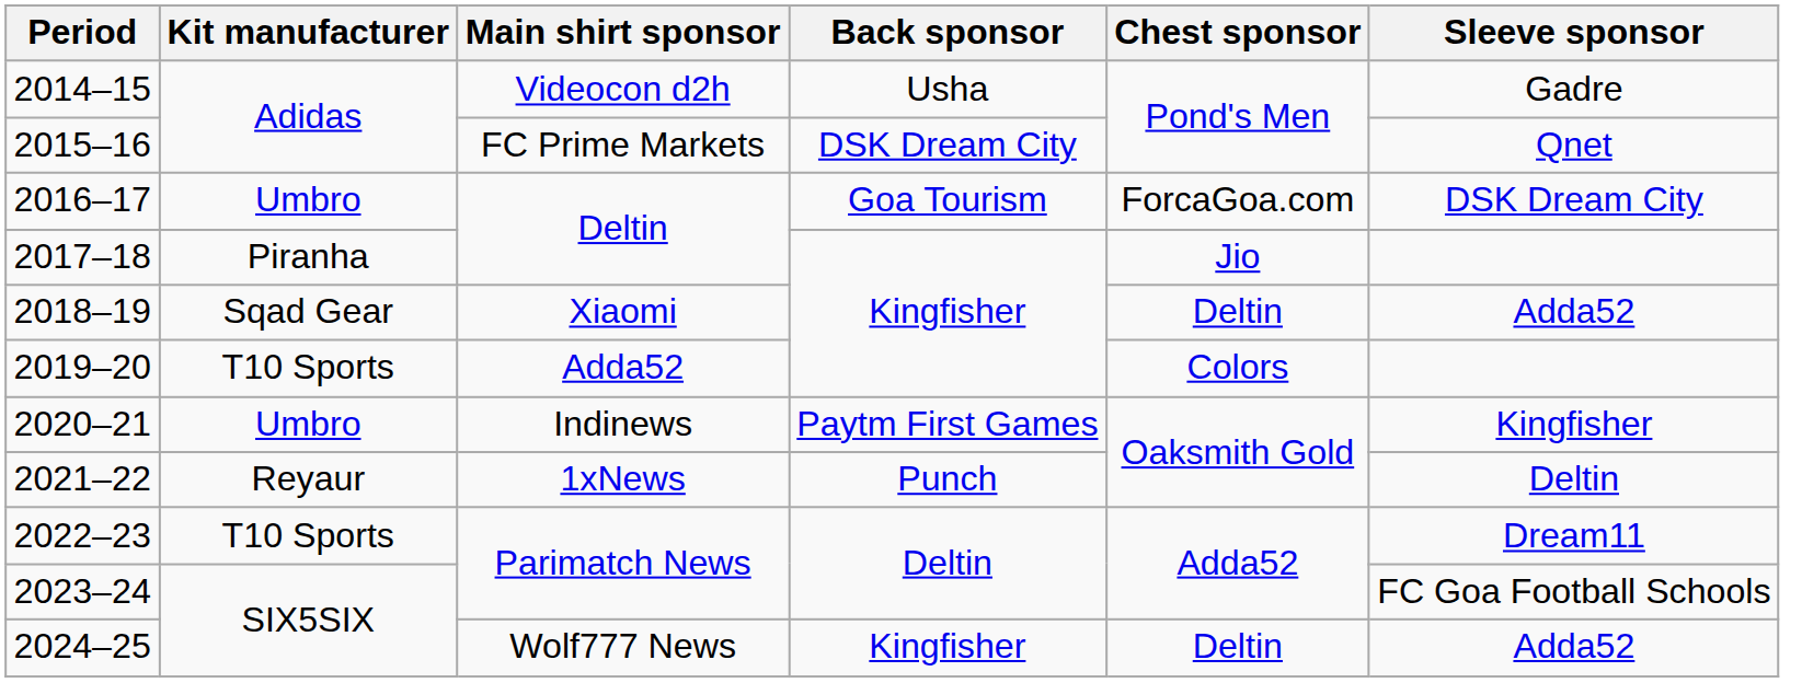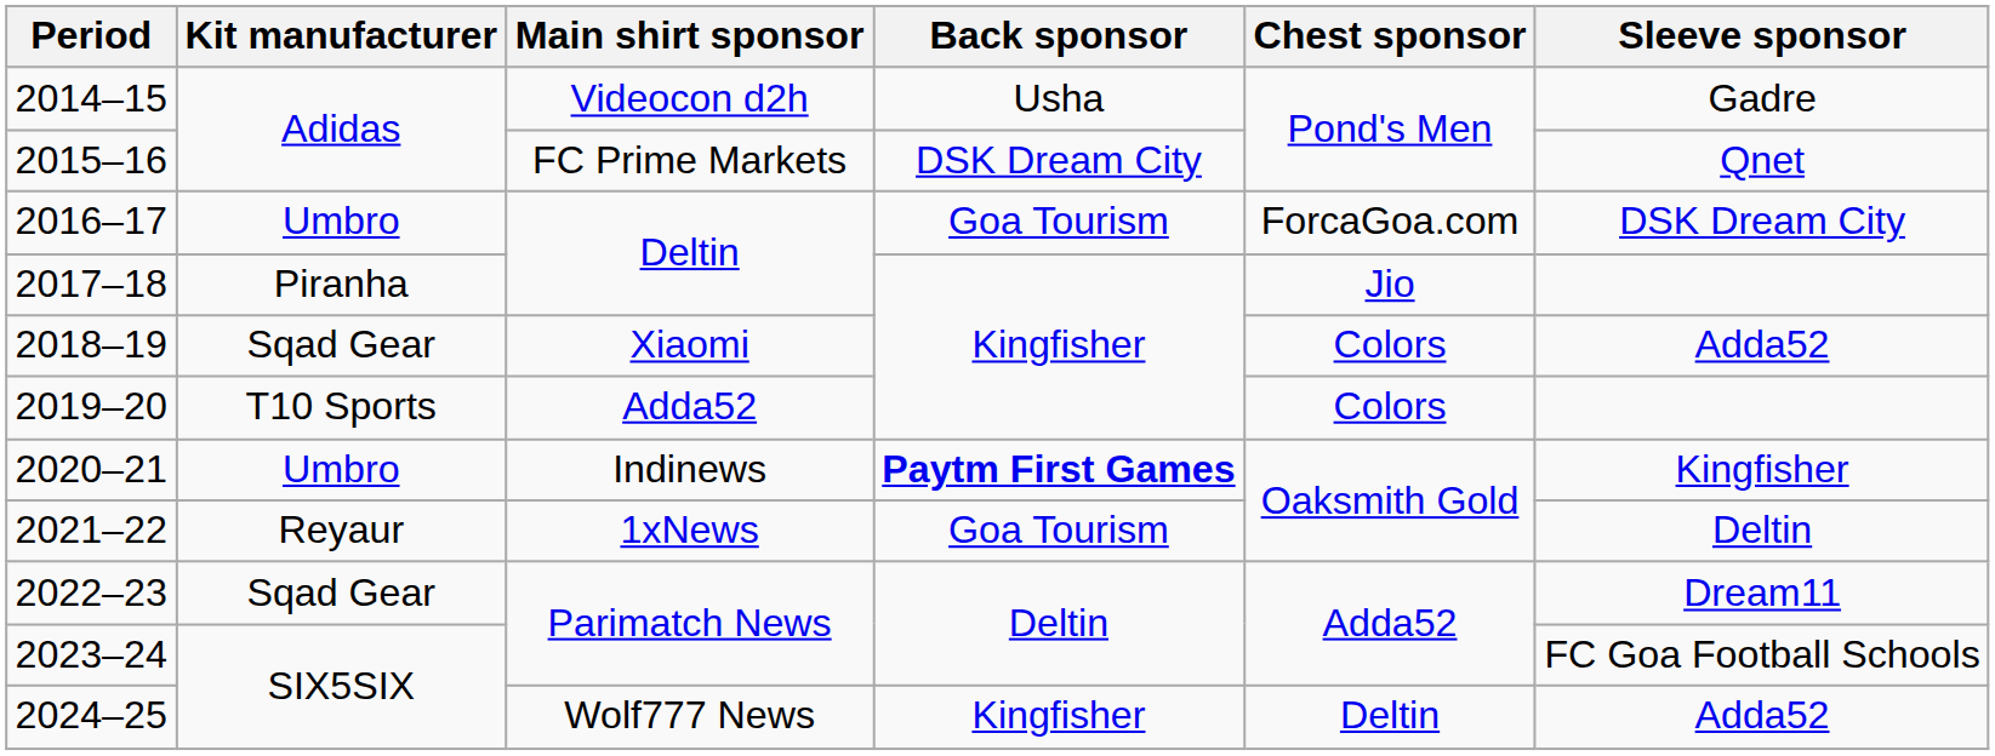2018–19 | Chest sponsor: Deltin -> Colors
2020–21 | Back sponsor: normal -> bold
2021–22 | Back sponsor: Punch -> Goa Tourism
2022–23 | Kit manufacturer: T10 Sports -> Sqad Gear
